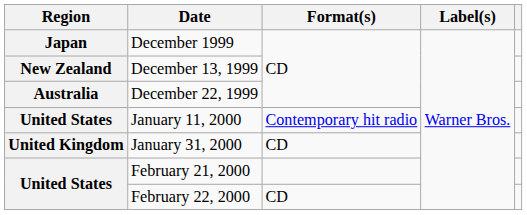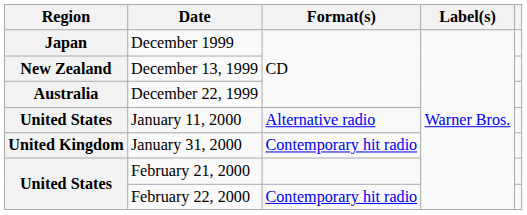January 11, 2000 | Format(s): Contemporary hit radio -> Alternative radio
January 31, 2000 | Format(s): CD -> Contemporary hit radio
February 22, 2000 | Format(s): CD -> Contemporary hit radio
